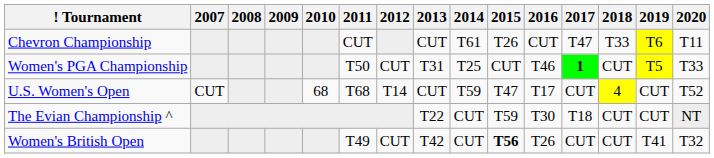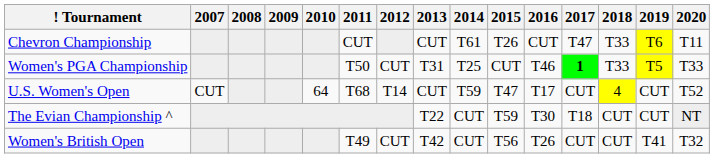Women's PGA Championship | 2018: CUT -> T33
U.S. Women's Open | 2010: 68 -> 64
Women's British Open | 2015: bold -> normal
